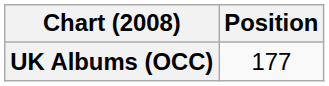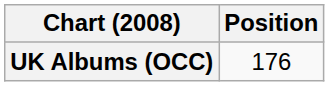UK Albums (OCC) | Position: 177 -> 176
